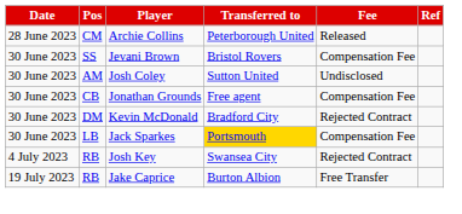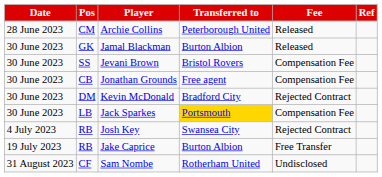+ row: 30 June 2023 | GK | Jamal Blackman | Burton Albion | Released
- row: 30 June 2023 | AM | Josh Coley | Sutton United | Undisclosed
+ row: 31 August 2023 | CF | Sam Nombe | Rotherham United | Undisclosed
